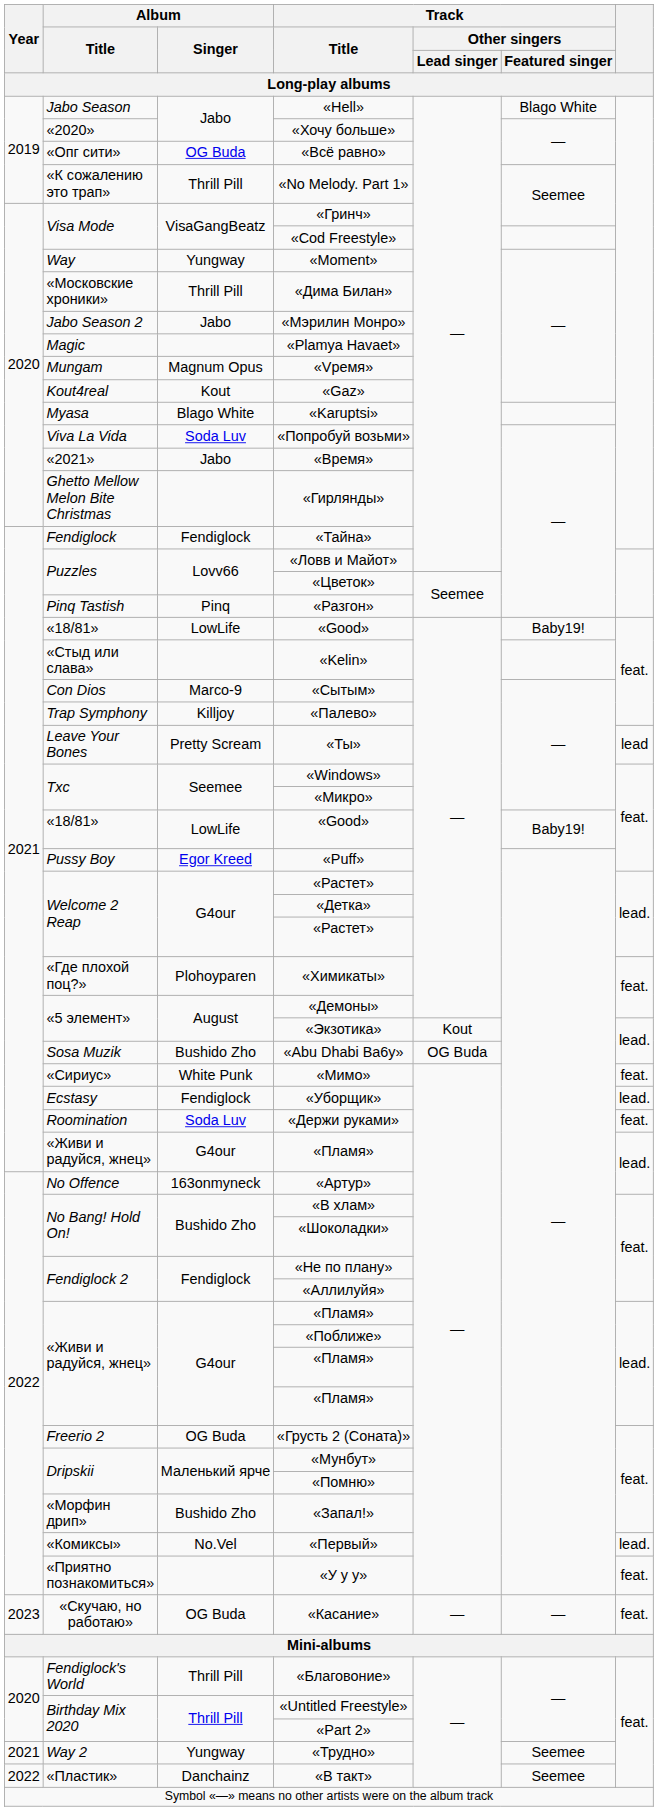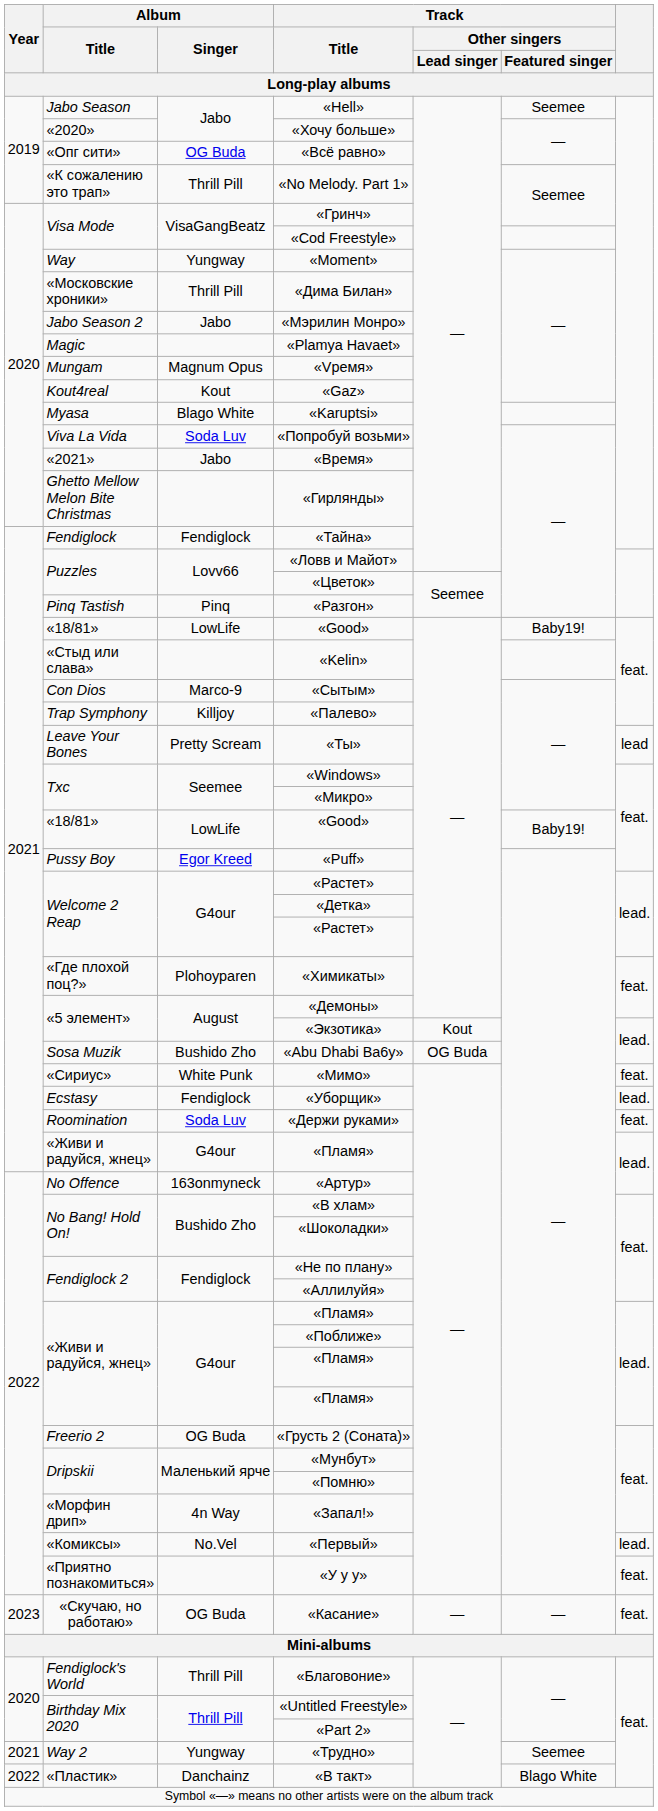«Hell» | Track / Other singers / Featured singer: Blago White -> Seemee
«Запал!» | Album / Singer: Bushido Zho -> 4n Way
«В такт» | Track / Other singers / Featured singer: Seemee -> Blago White
